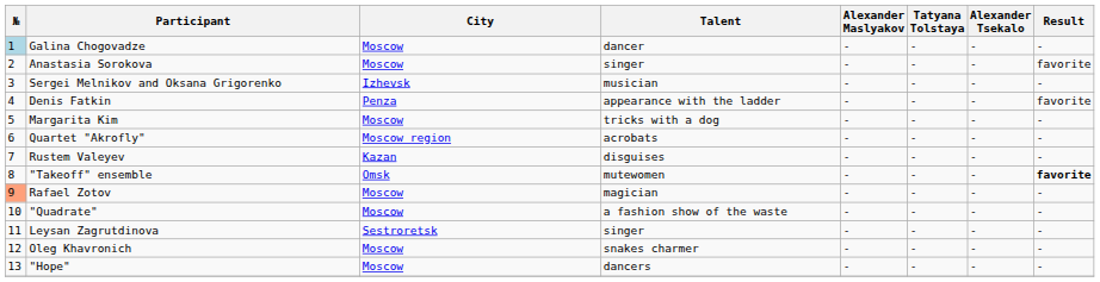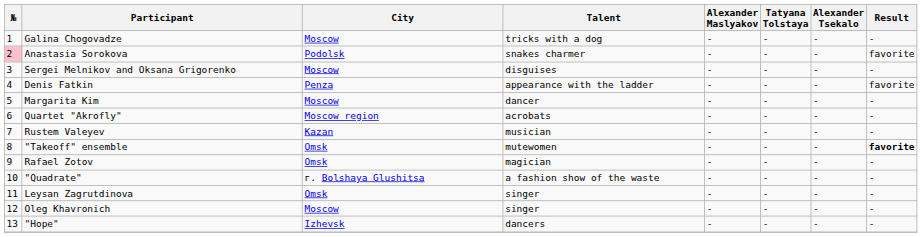Galina Chogovadze | №: lightblue background -> no background
Galina Chogovadze | Talent: dancer -> tricks with a dog
Anastasia Sorokova | №: no background -> pink background
Anastasia Sorokova | City: Moscow -> Podolsk
Anastasia Sorokova | Talent: singer -> snakes charmer
Sergei Melnikov and Oksana Grigorenko | City: Izhevsk -> Moscow
Sergei Melnikov and Oksana Grigorenko | Talent: musician -> disguises
Margarita Kim | Talent: tricks with a dog -> dancer
Rustem Valeyev | Talent: disguises -> musician
Rafael Zotov | №: lightsalmon background -> no background
Rafael Zotov | City: Moscow -> Omsk
"Quadrate" | City: Moscow -> г. Bolshaya Glushitsa
Leysan Zagrutdinova | City: Sestroretsk -> Omsk
Oleg Khavronich | Talent: snakes charmer -> singer
"Hope" | City: Moscow -> Izhevsk
